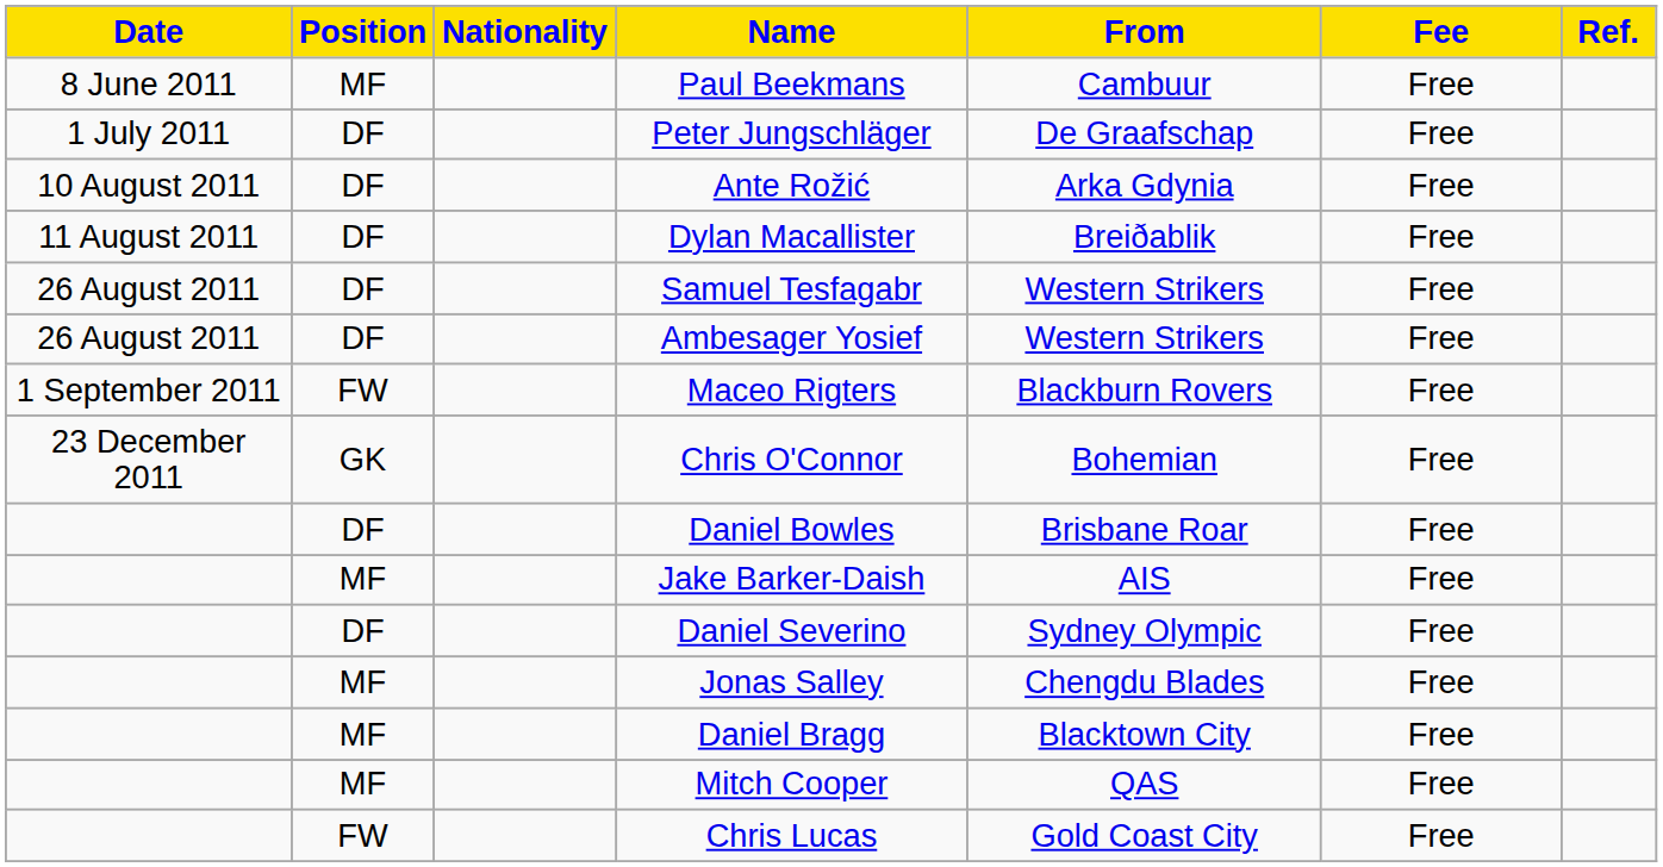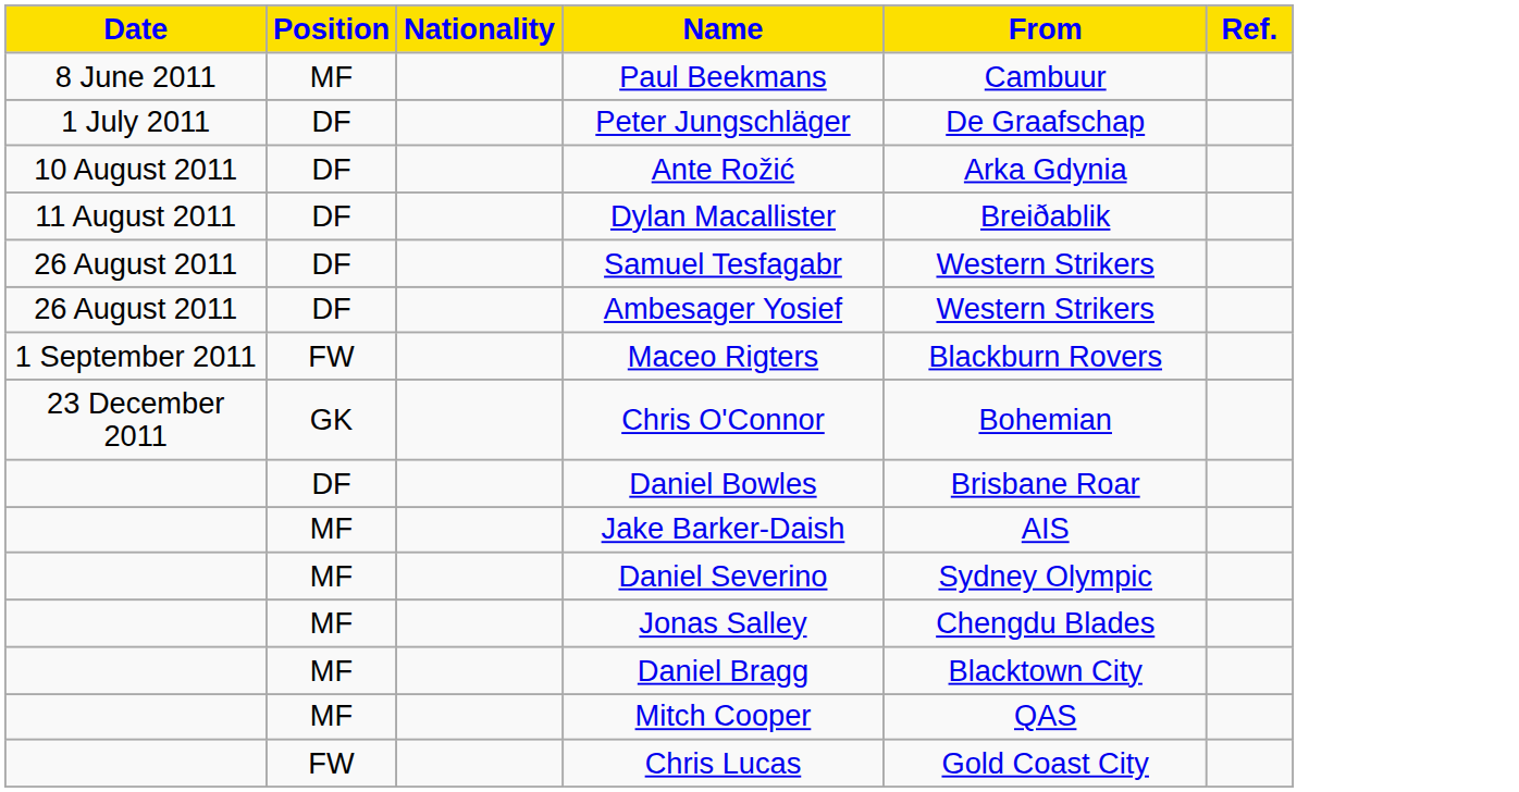- column: Fee | Free | Free | Free | Free | Free | Free | Free | Free | Free | Free | Free | Free | Free | Free | Free
Daniel Severino | Position: DF -> MF
